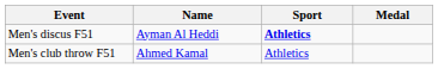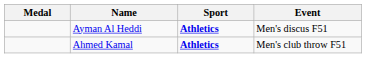columns swapped: Medal <-> Event
Ahmed Kamal | Sport: normal -> bold
